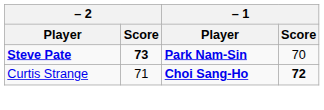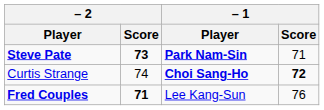Steve Pate | – 1 / Score: 70 -> 71
Curtis Strange | – 2 / Score: 71 -> 74
+ row: Fred Couples | 71 | Lee Kang-Sun | 76
